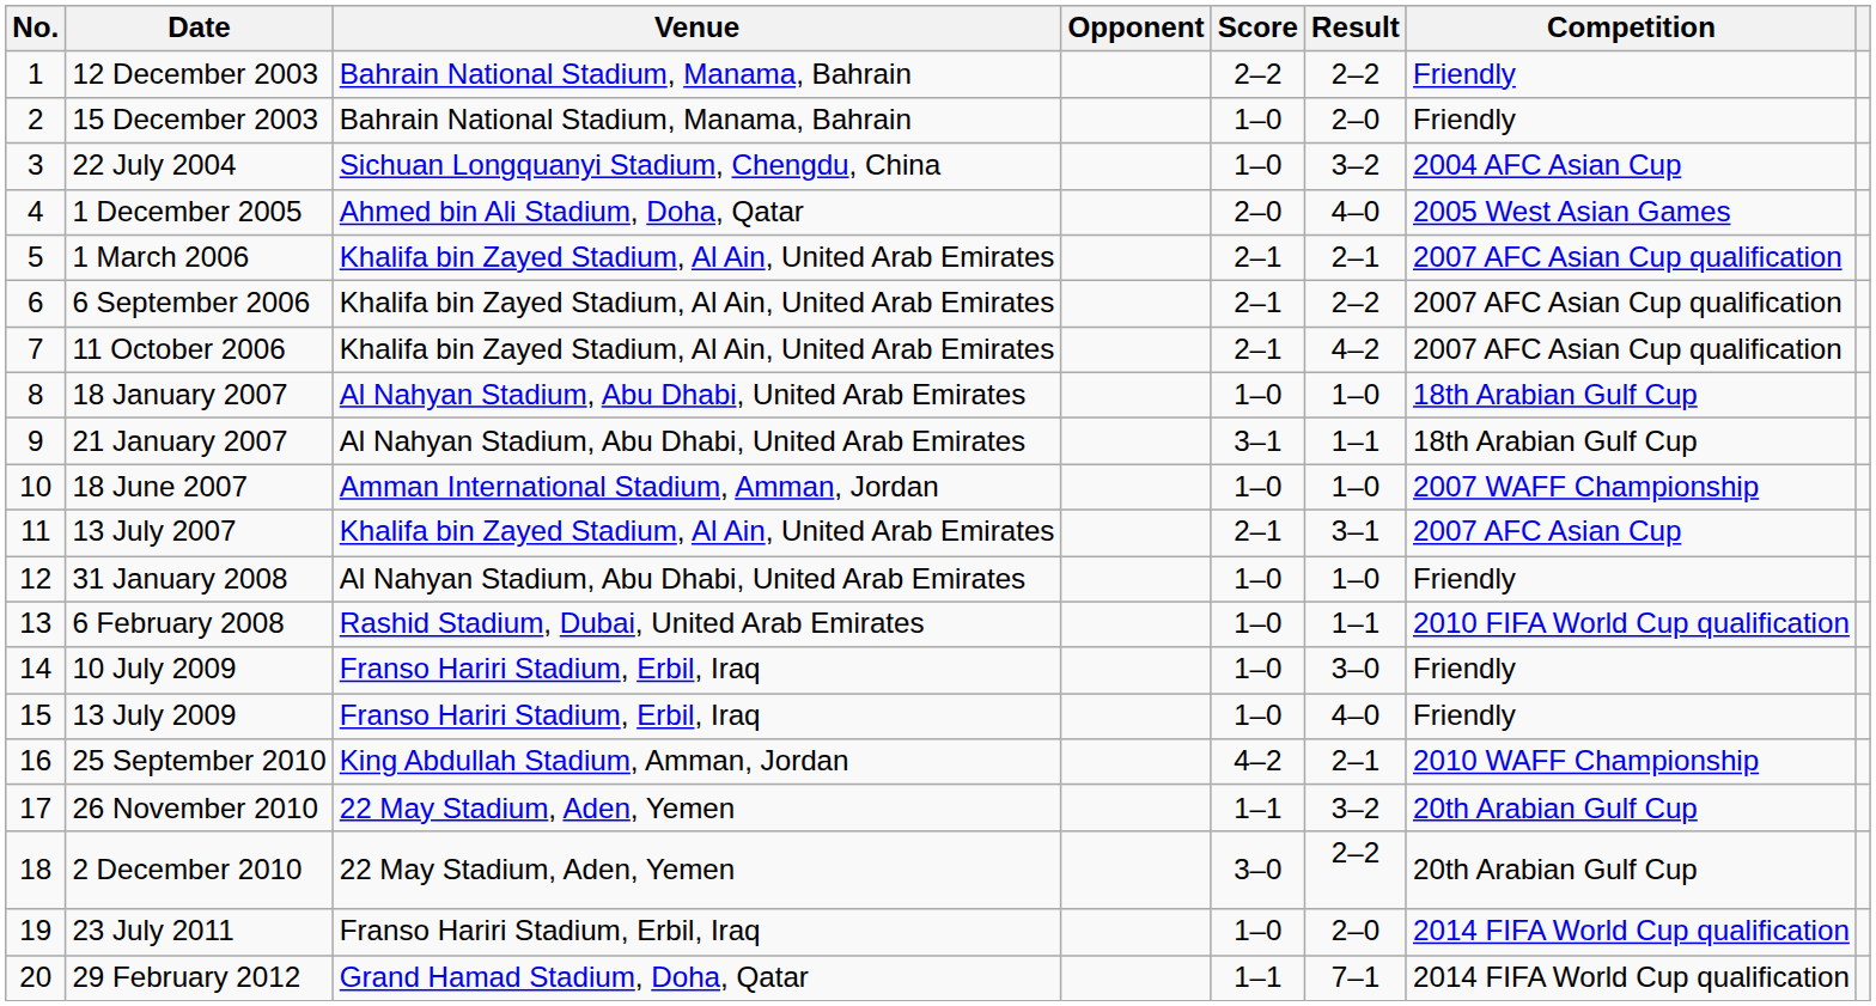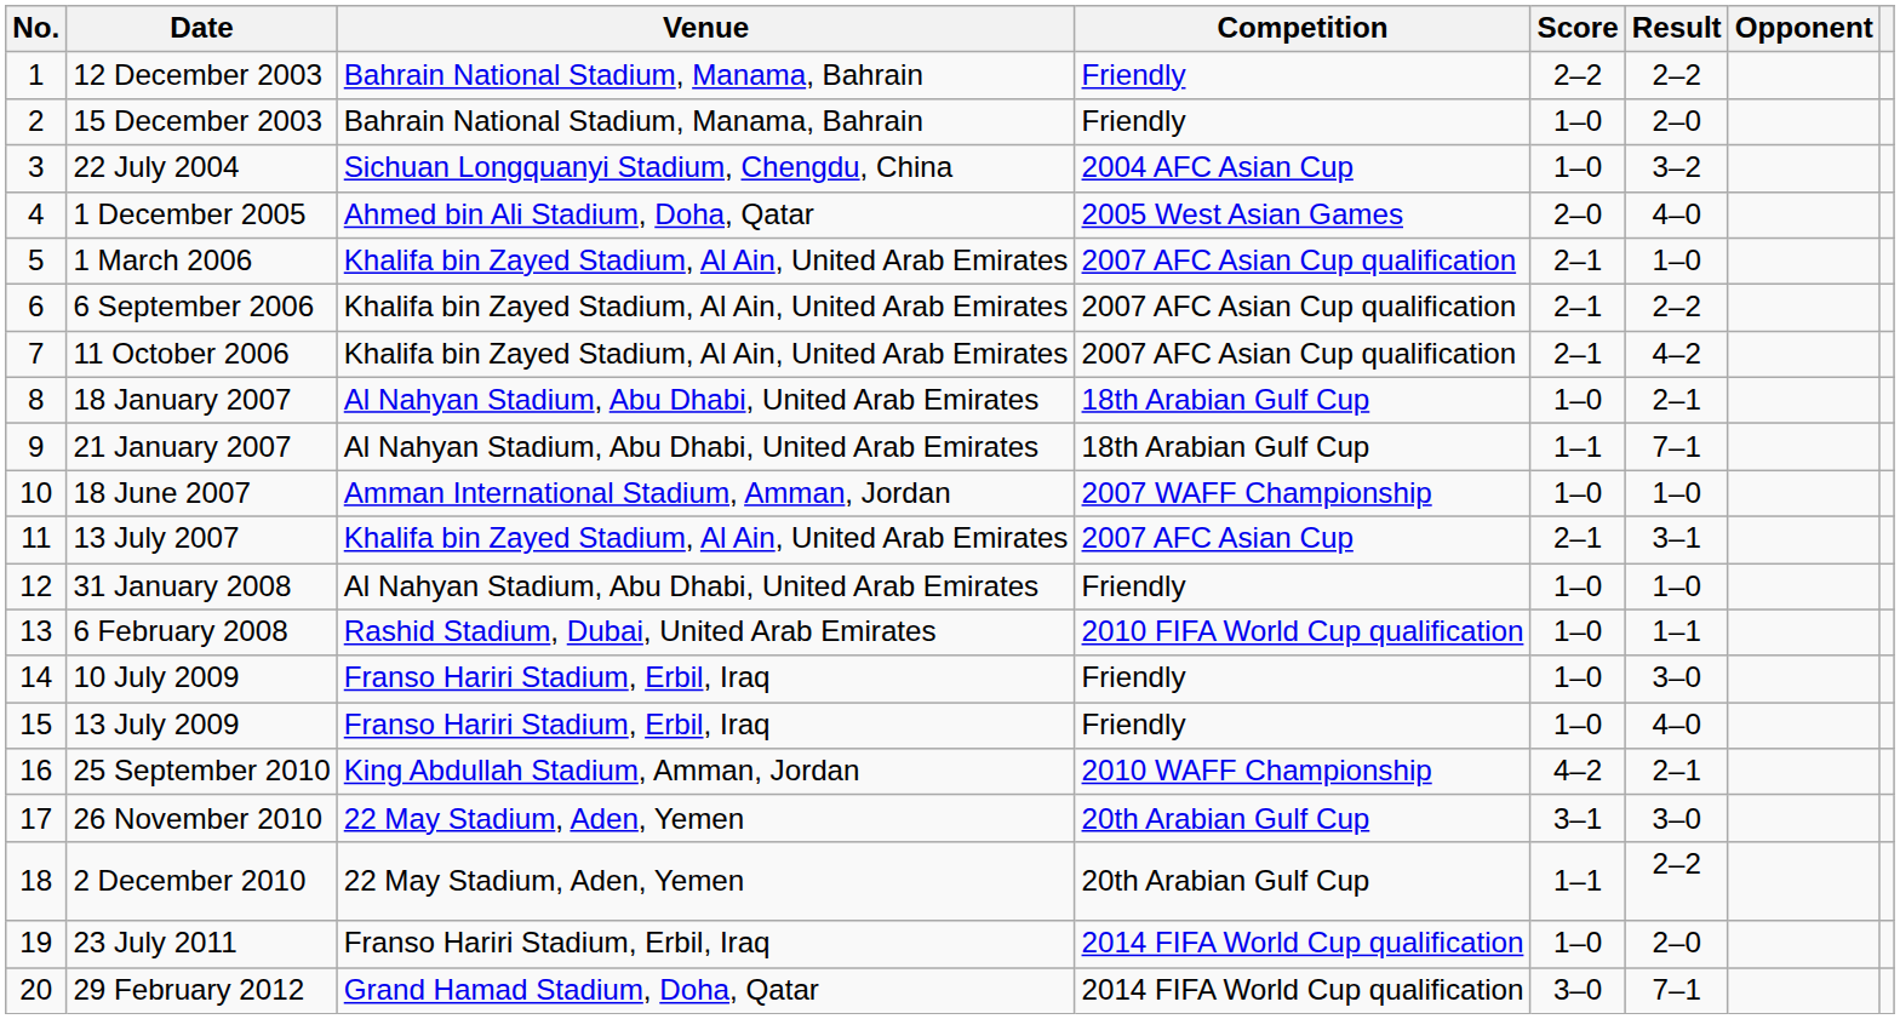columns swapped: Opponent <-> Competition
1 March 2006 | Result: 2–1 -> 1–0
18 January 2007 | Result: 1–0 -> 2–1
21 January 2007 | Score: 3–1 -> 1–1
21 January 2007 | Result: 1–1 -> 7–1
26 November 2010 | Score: 1–1 -> 3–1
26 November 2010 | Result: 3–2 -> 3–0
2 December 2010 | Score: 3–0 -> 1–1
29 February 2012 | Score: 1–1 -> 3–0
